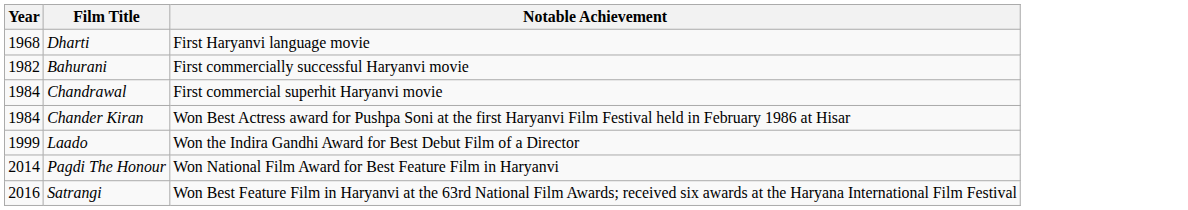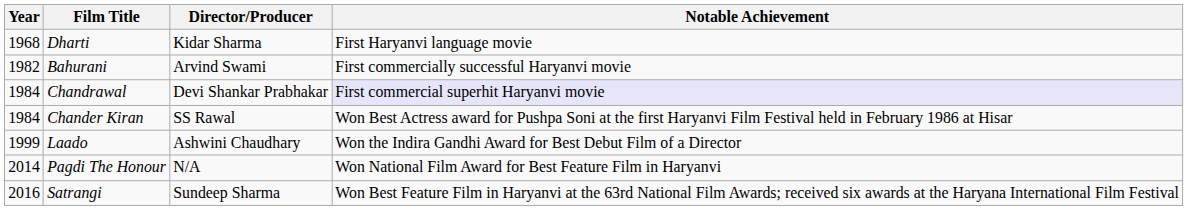+ column: Director/Producer | Kidar Sharma | Arvind Swami | Devi Shankar Prabhakar | SS Rawal | Ashwini Chaudhary | N/A | Sundeep Sharma
Chandrawal | Notable Achievement: no background -> lavender background
